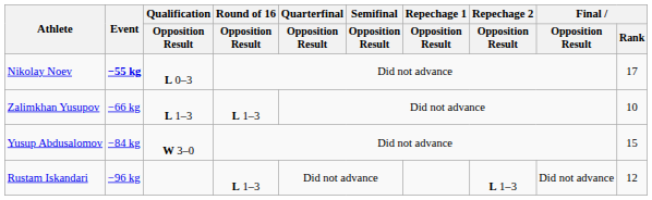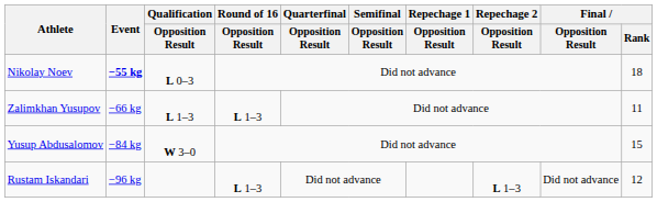Nikolay Noev | Final / Rank: 17 -> 18
Zalimkhan Yusupov | Final / Rank: 10 -> 11
